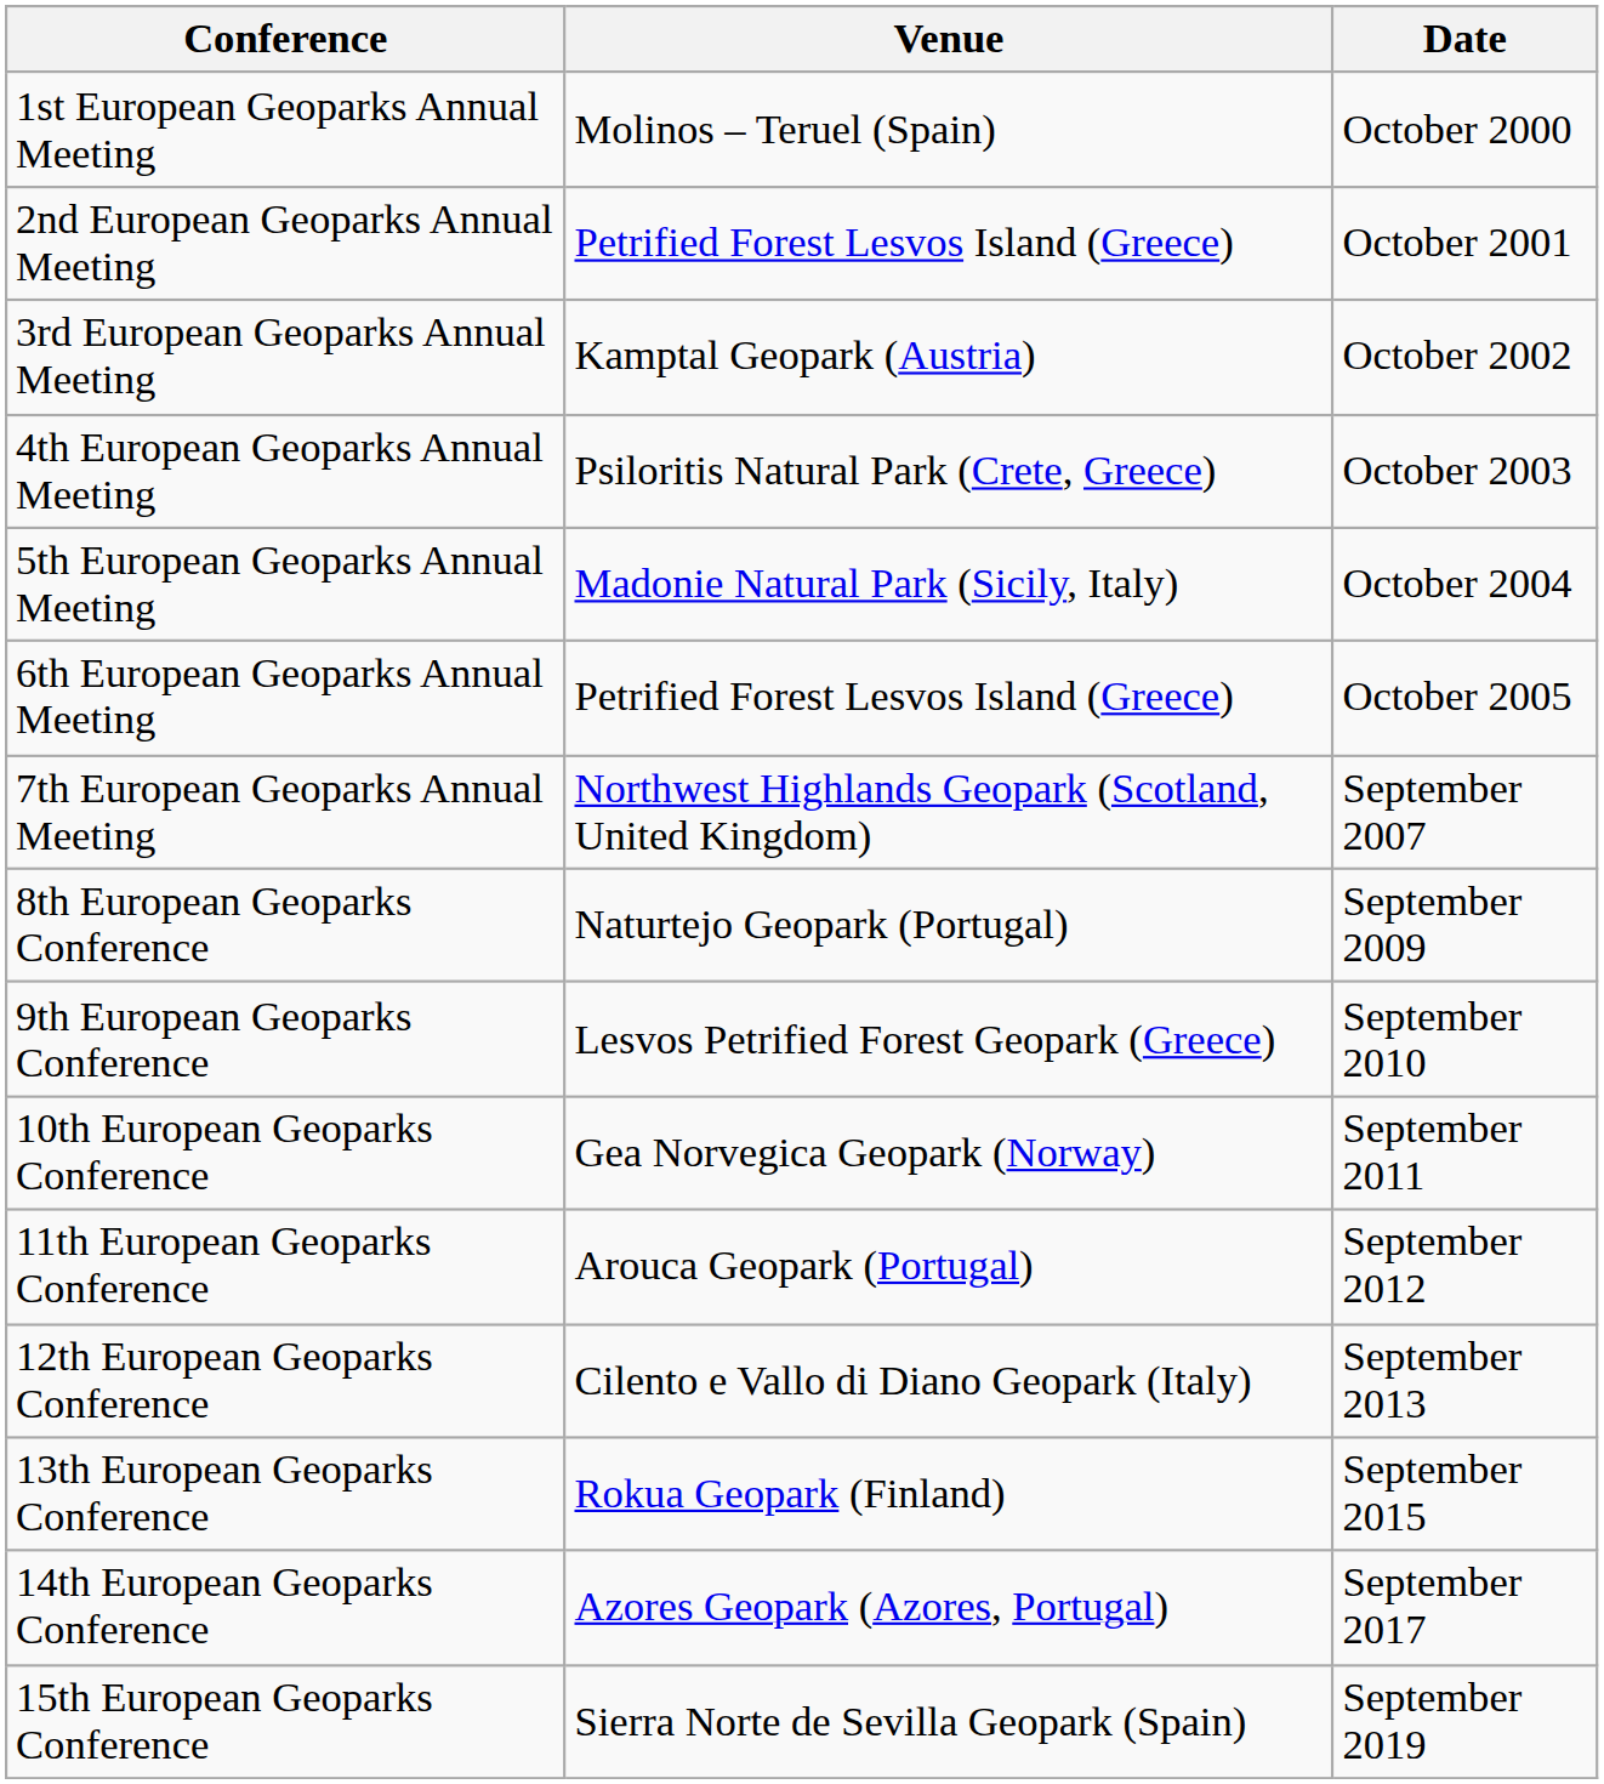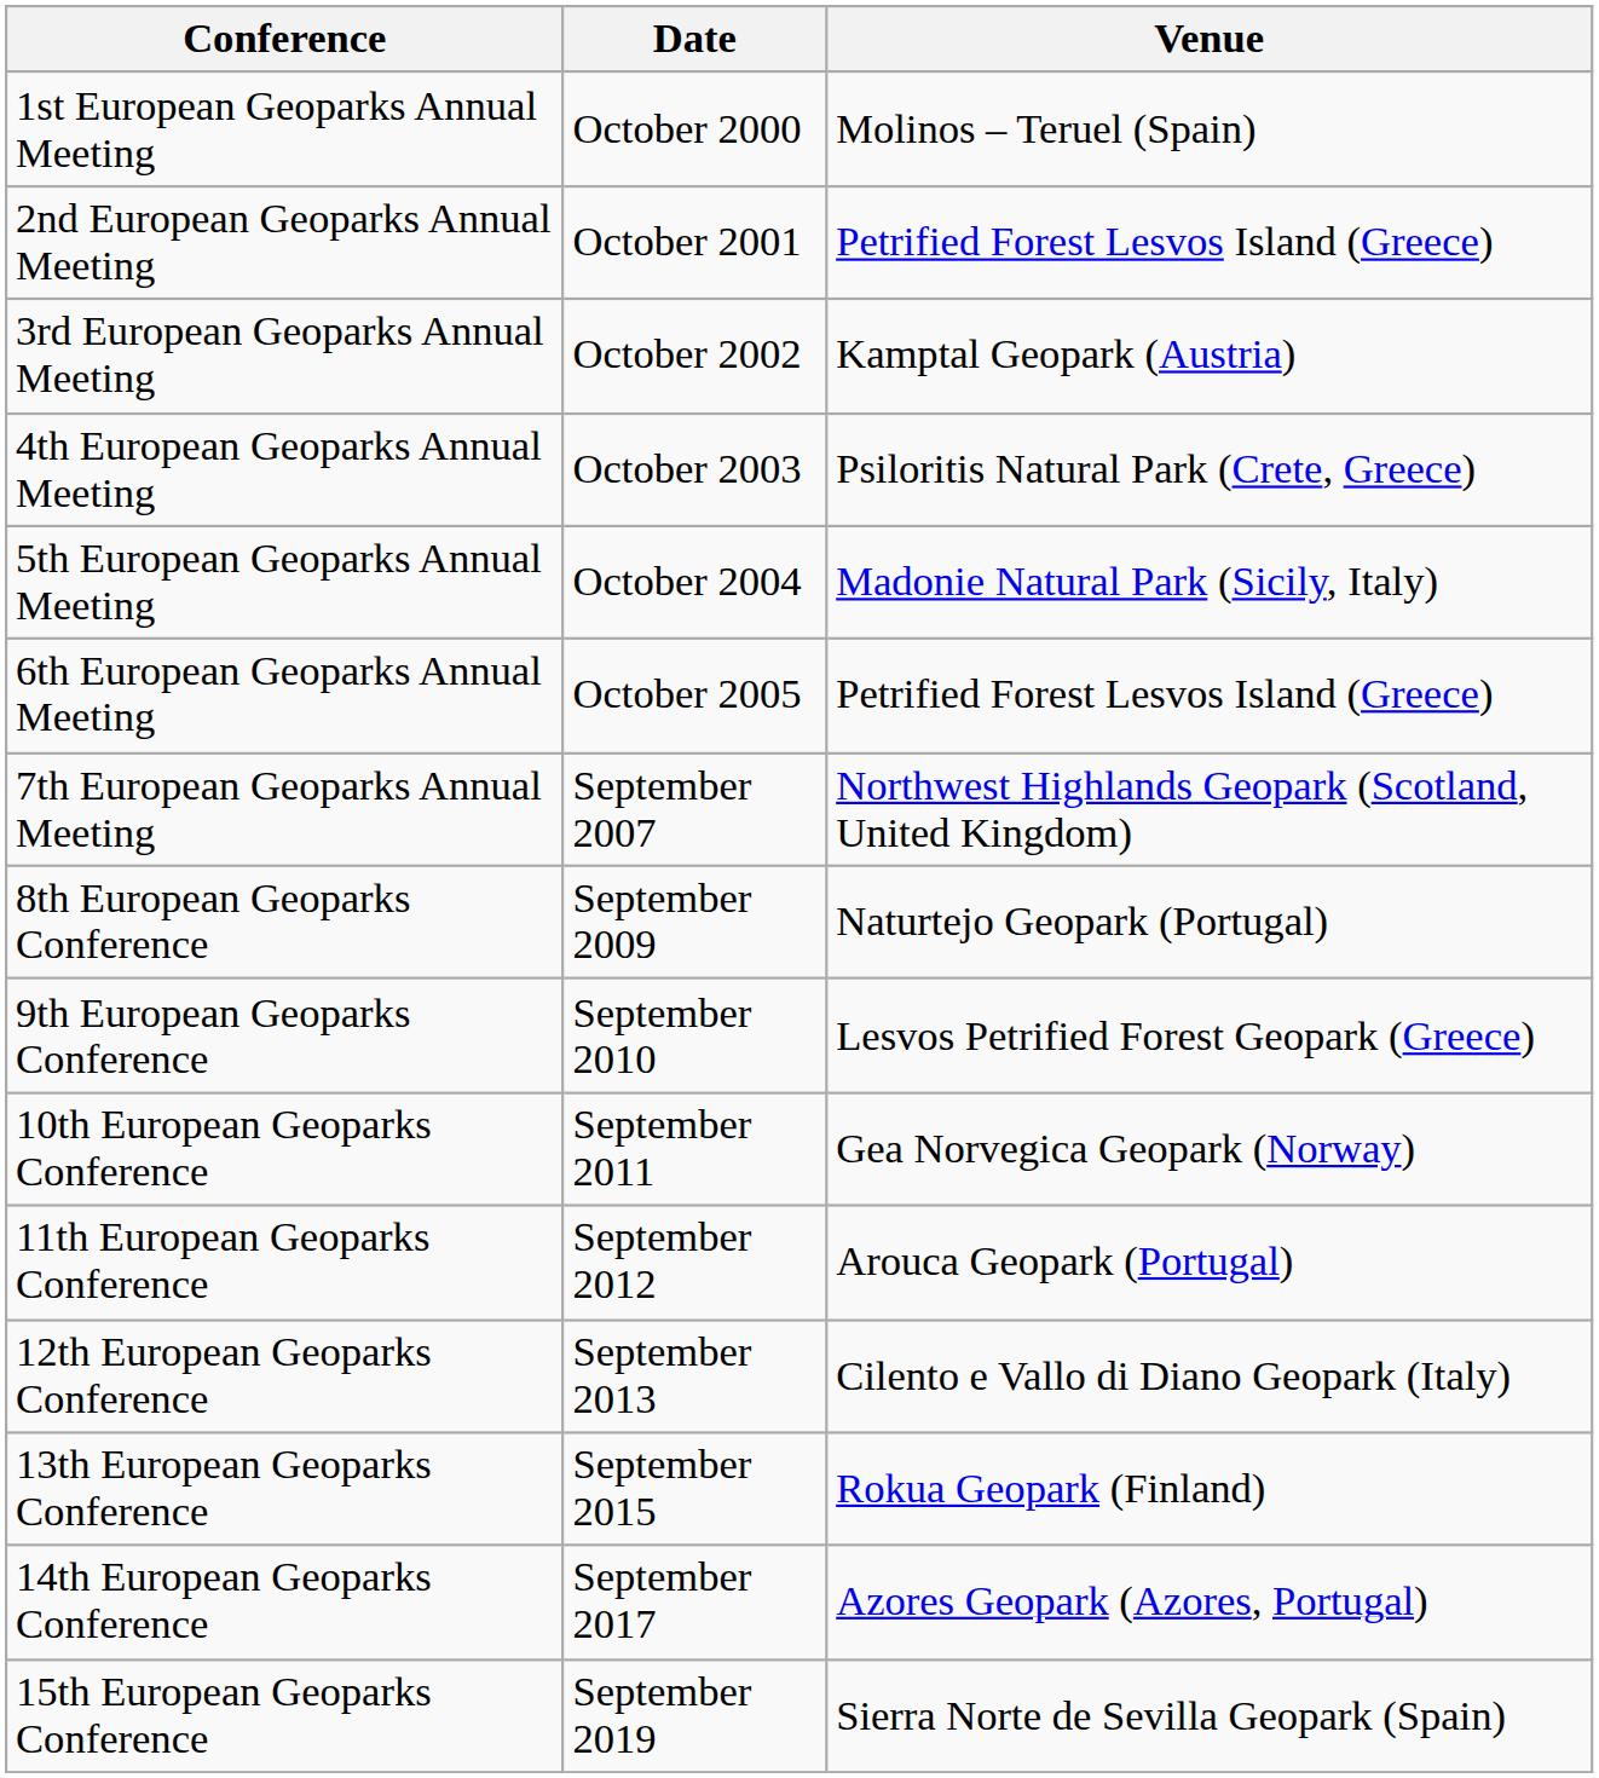columns swapped: Venue <-> Date
